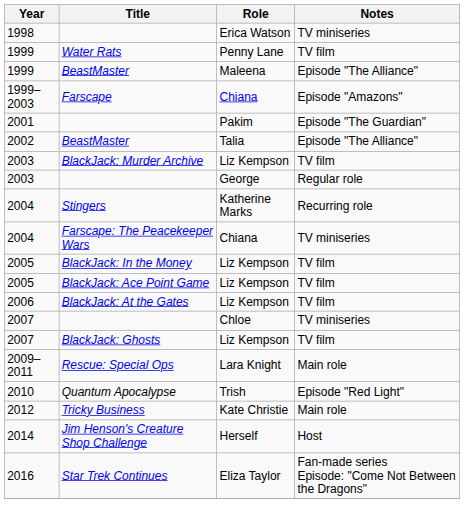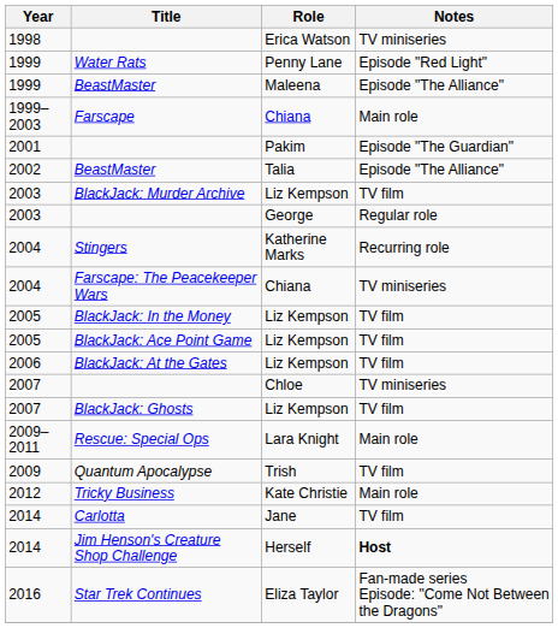Water Rats | Notes: TV film -> Episode "Red Light"
Farscape | Notes: Episode "Amazons" -> Main role
Quantum Apocalypse | Year: 2010 -> 2009
Quantum Apocalypse | Notes: Episode "Red Light" -> TV film
+ row: 2014 | Carlotta | Jane | TV film
Jim Henson's Creature Shop Challenge | Notes: normal -> bold
